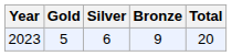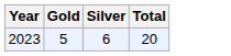- column: Bronze | 9
